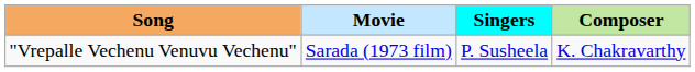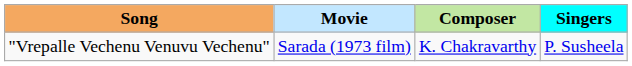columns swapped: Composer <-> Singers
